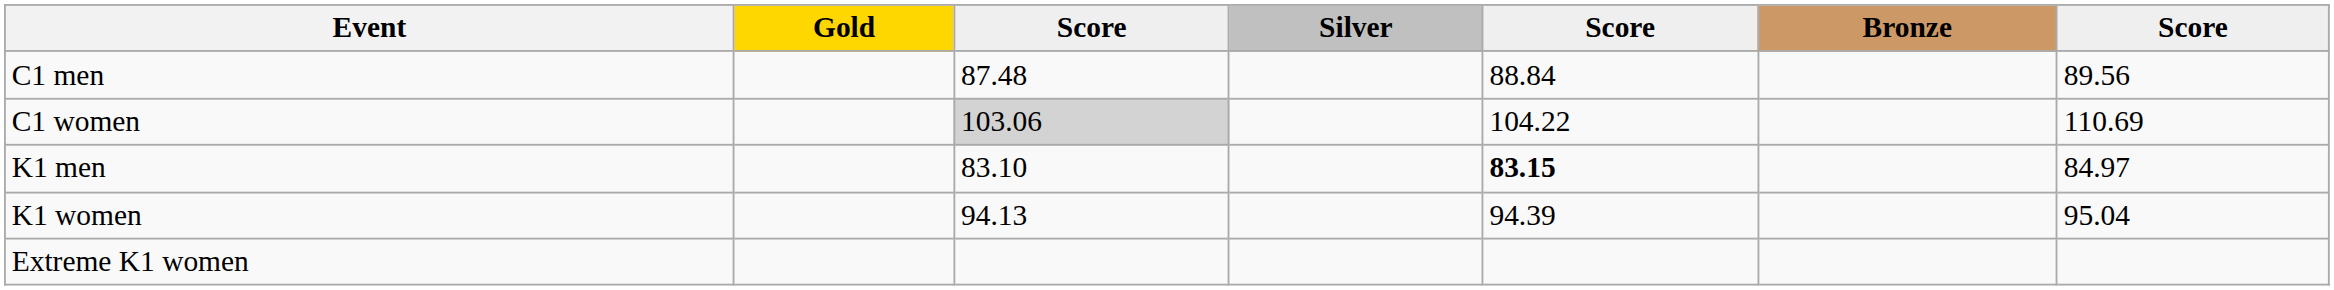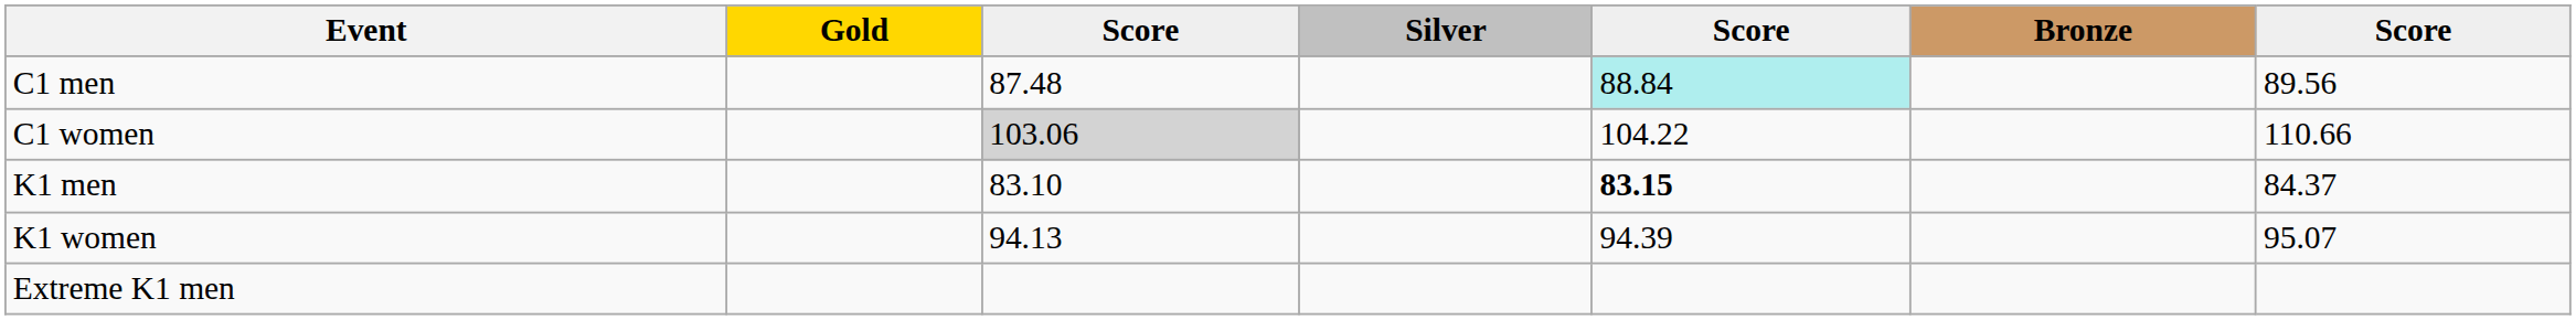C1 men | column 5: no background -> paleturquoise background
C1 women | column 7: 110.69 -> 110.66
K1 men | column 7: 84.97 -> 84.37
K1 women | column 7: 95.04 -> 95.07
+ row: Extreme K1 men
- row: Extreme K1 women
